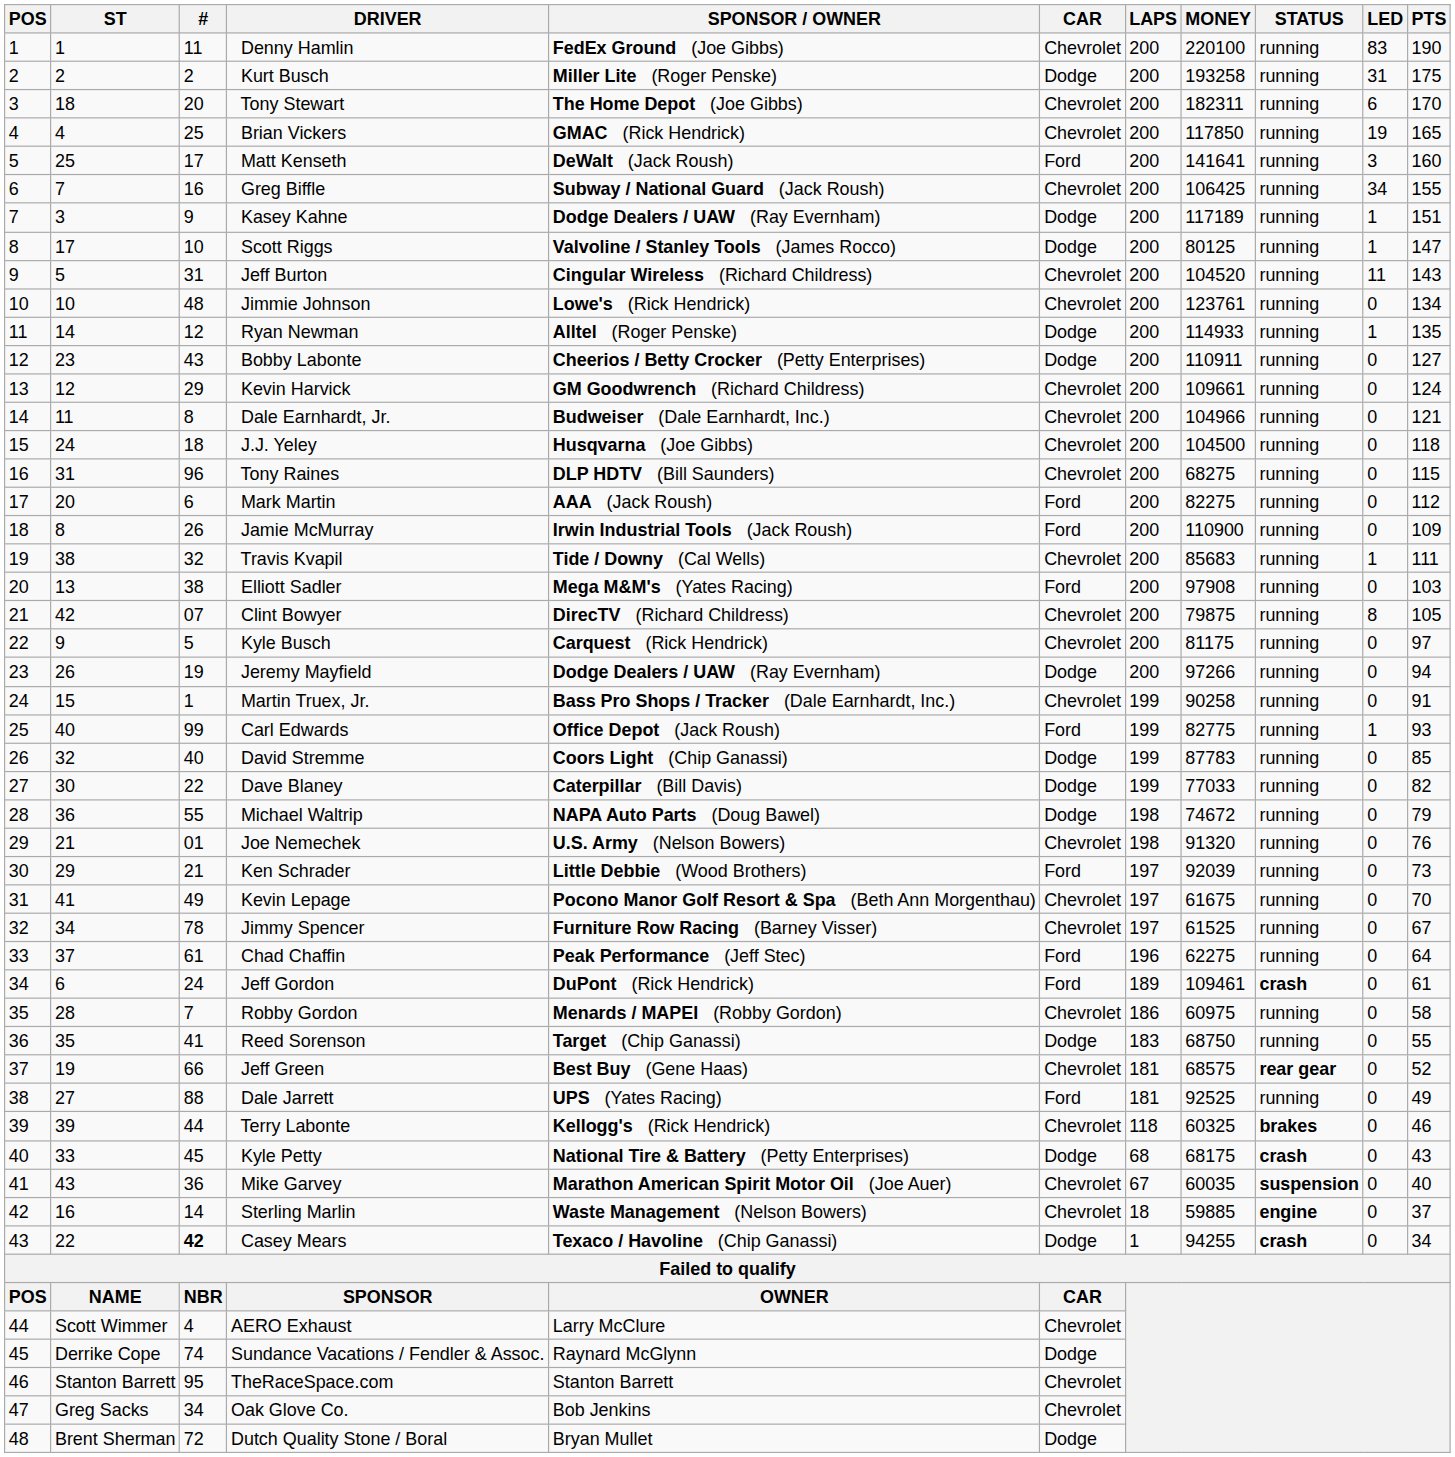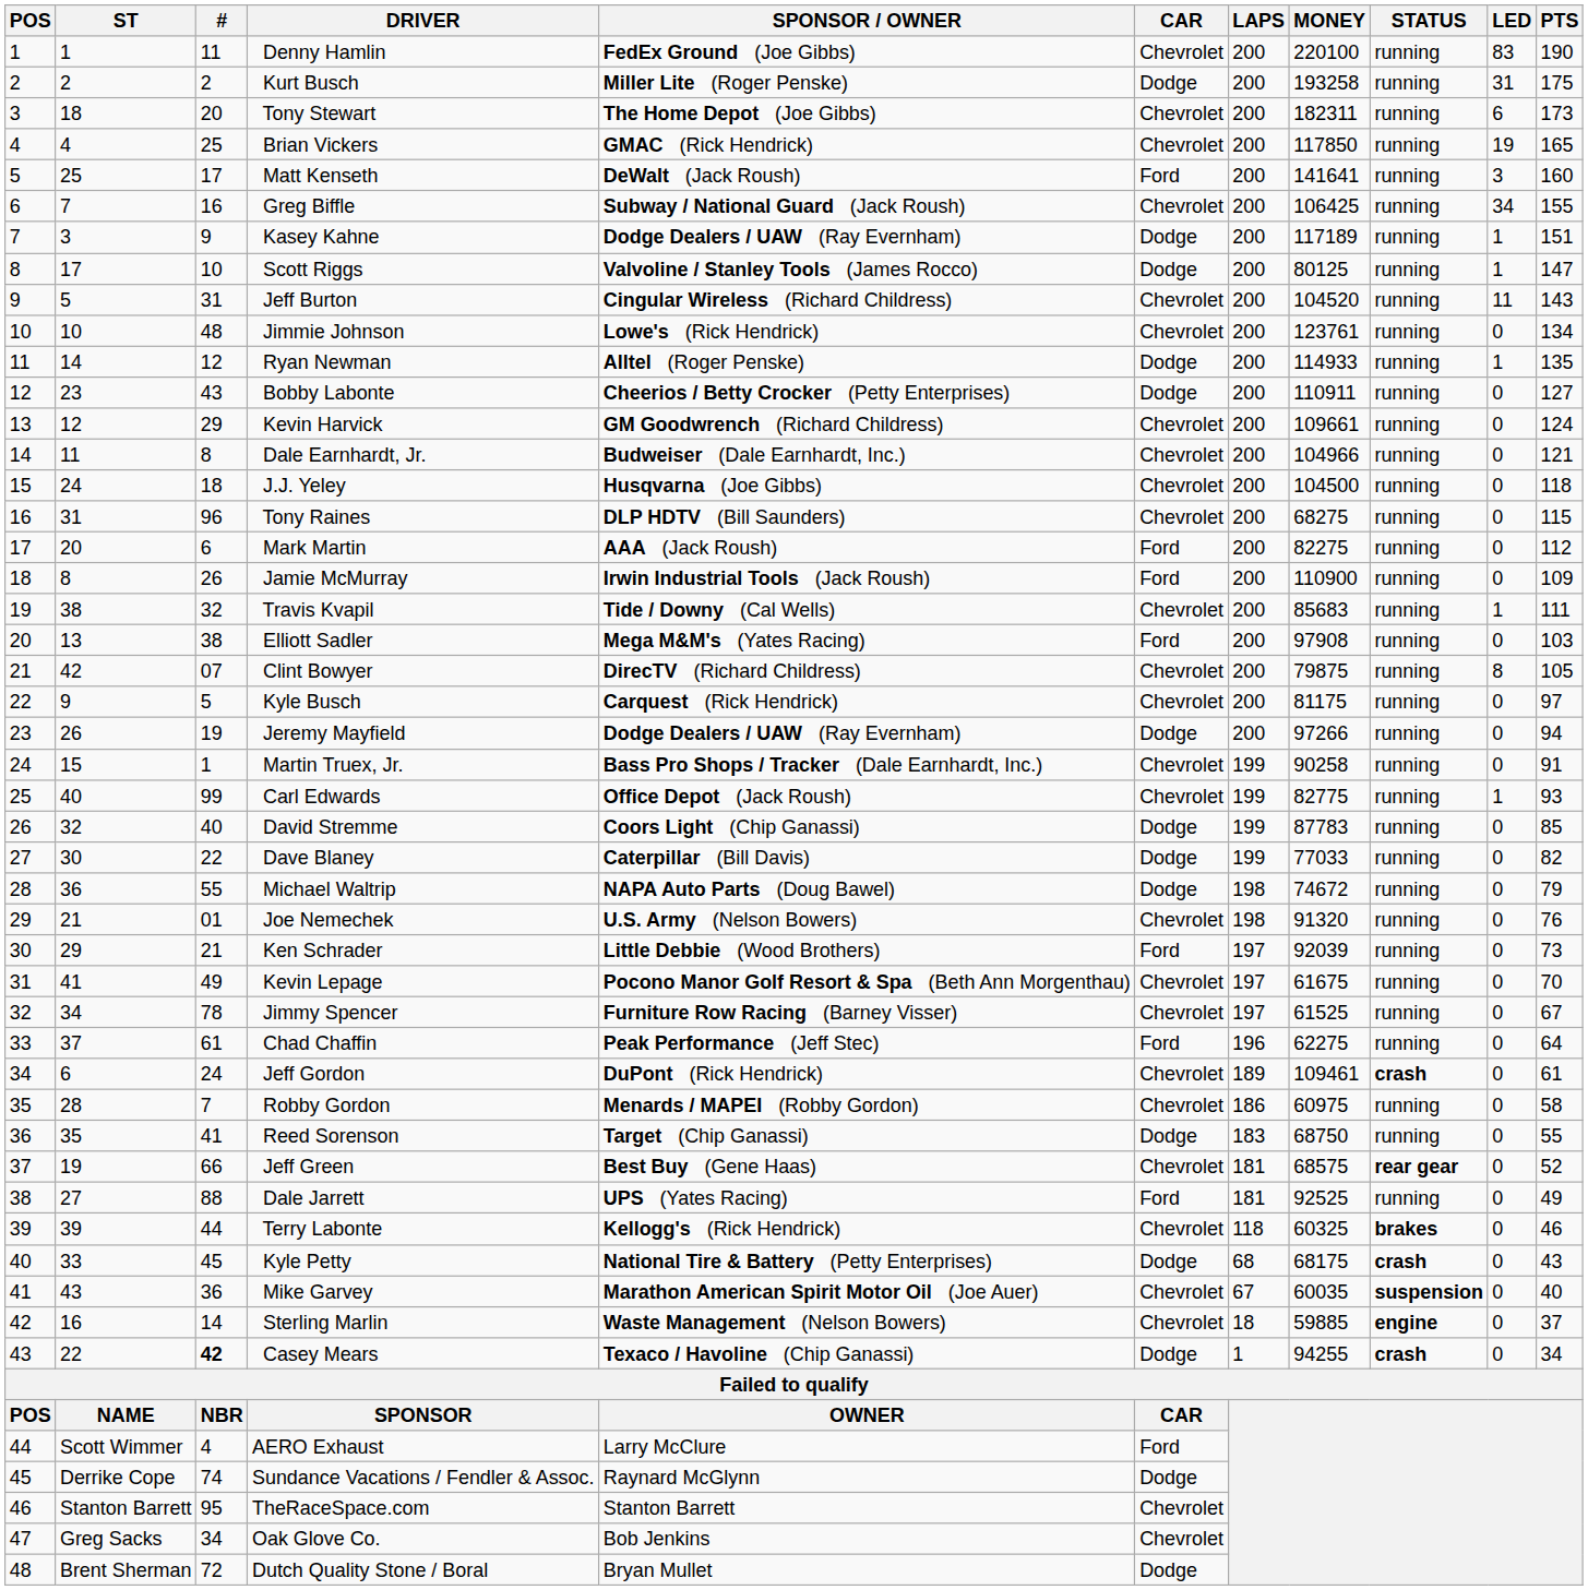Tony Stewart | PTS: 170 -> 173
Carl Edwards | CAR: Ford -> Chevrolet
Jeff Gordon | CAR: Ford -> Chevrolet
AERO Exhaust | CAR: Chevrolet -> Ford
